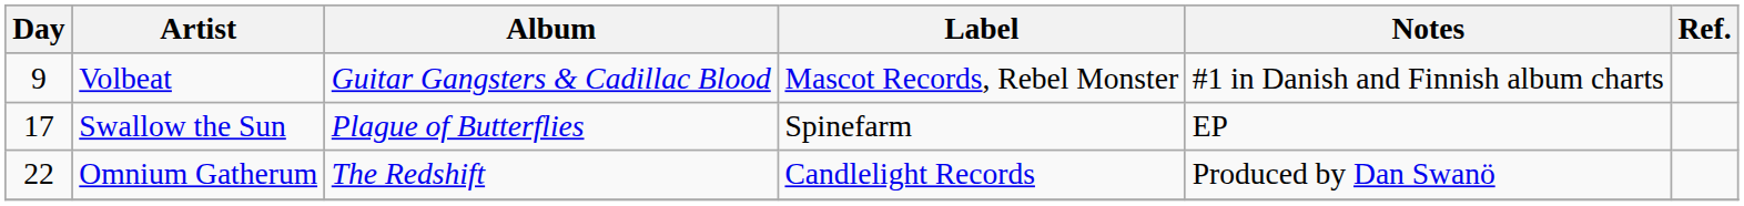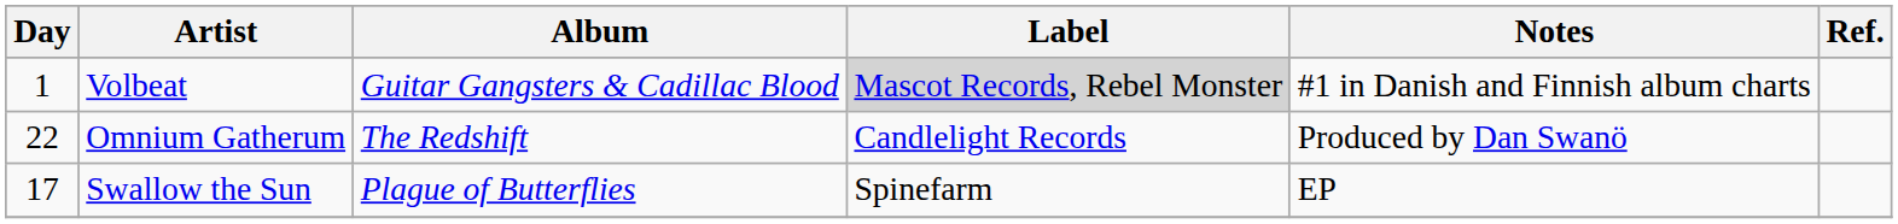Volbeat | Day: 9 -> 1
Volbeat | Label: no background -> lightgrey background
rows swapped: Swallow the Sun <-> Omnium Gatherum
